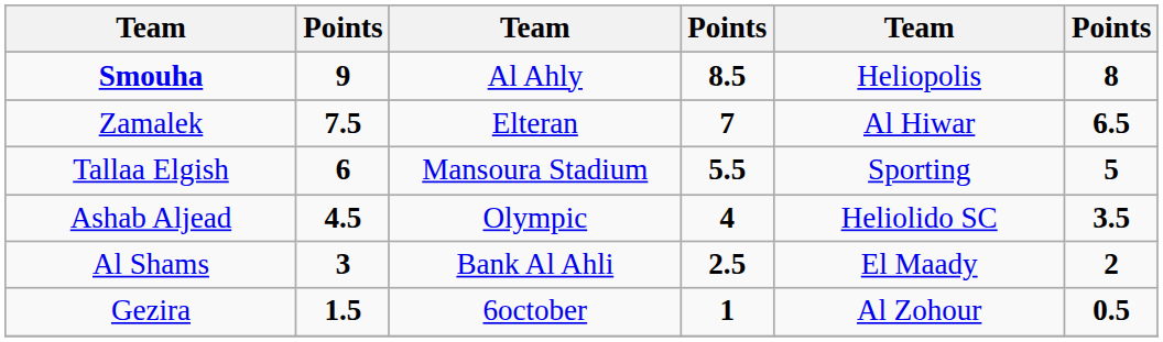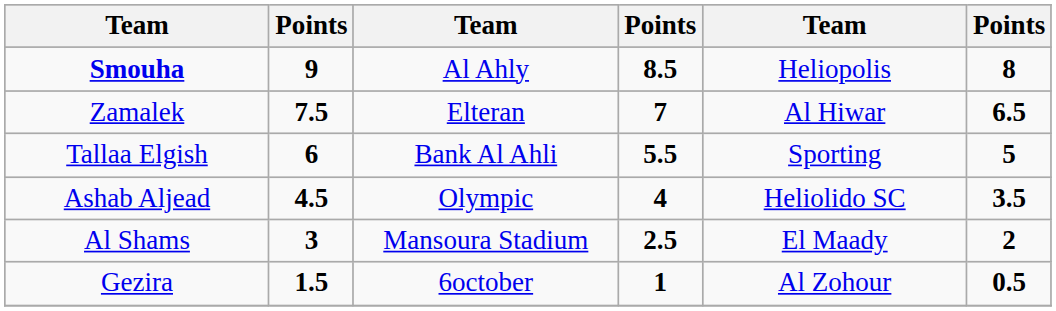Tallaa Elgish | column 3: Mansoura Stadium -> Bank Al Ahli
Al Shams | column 3: Bank Al Ahli -> Mansoura Stadium
